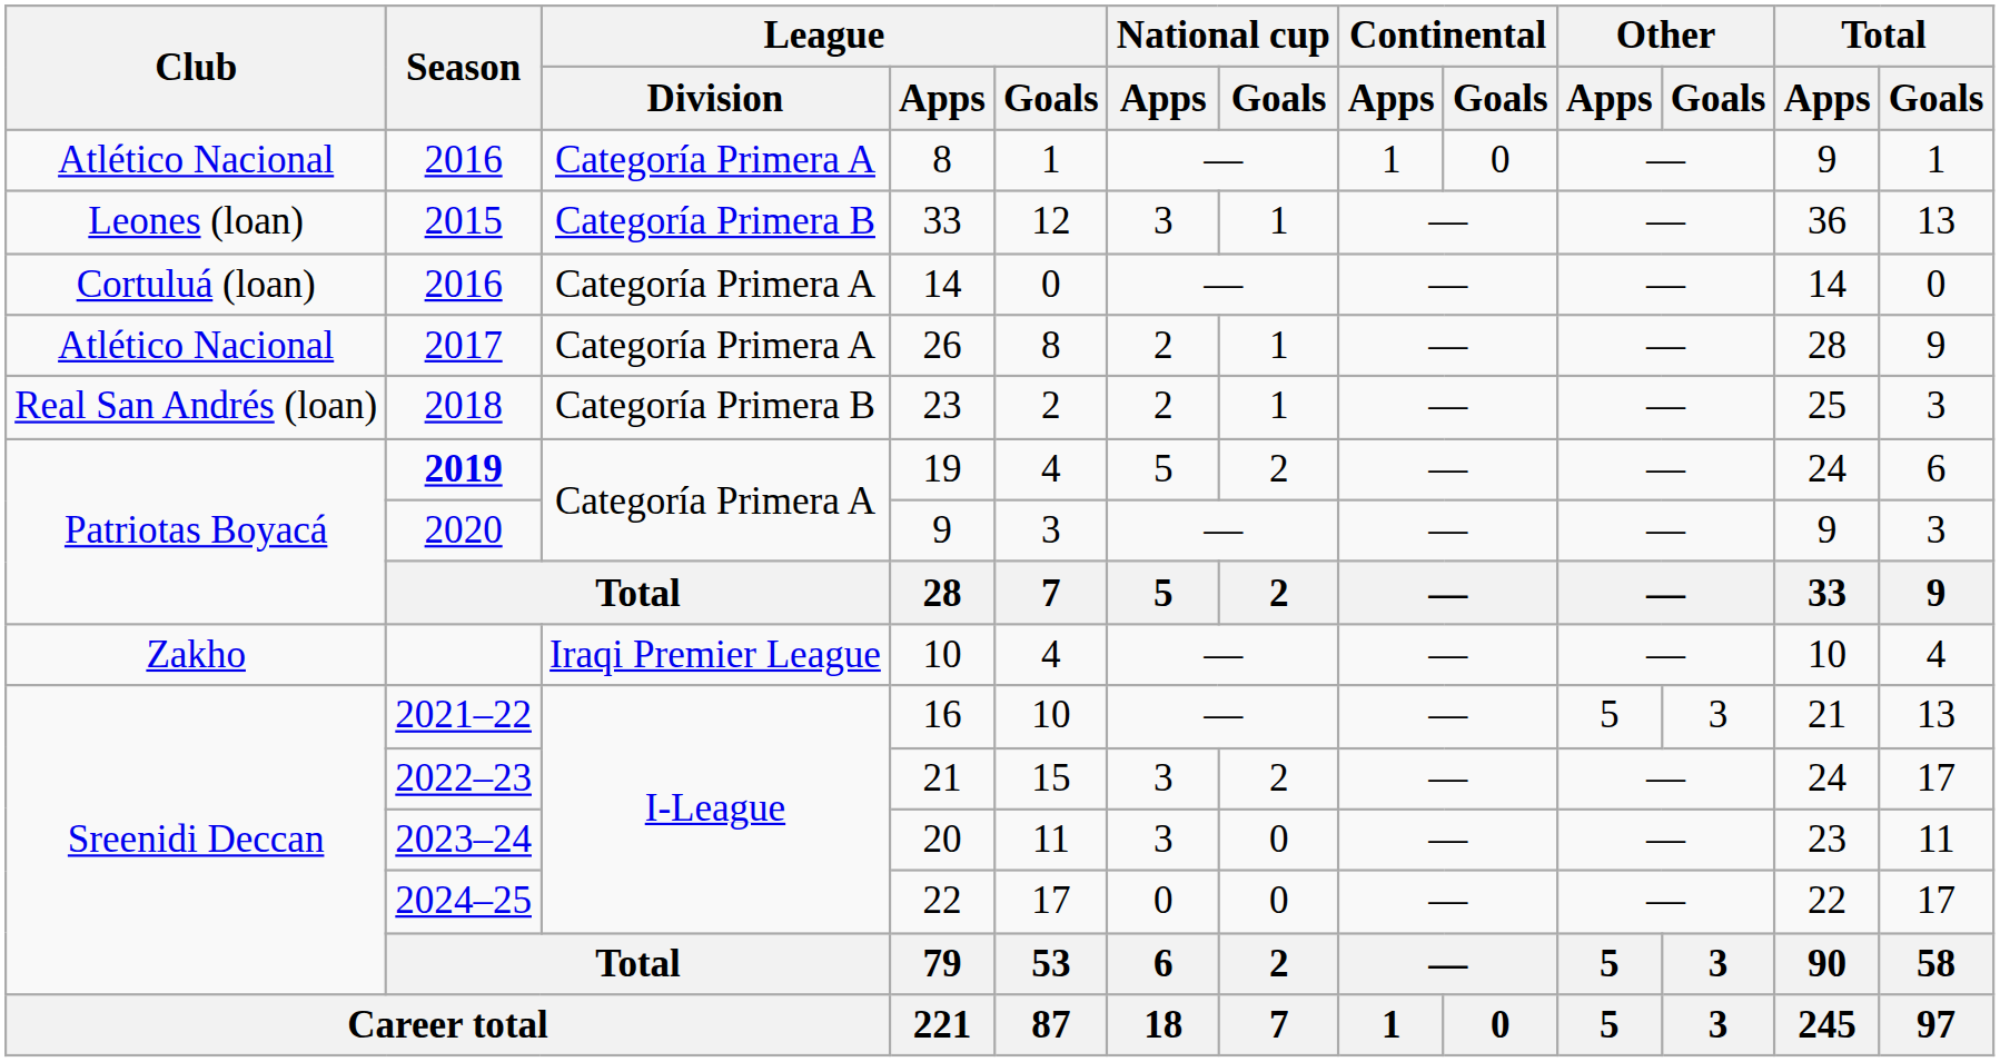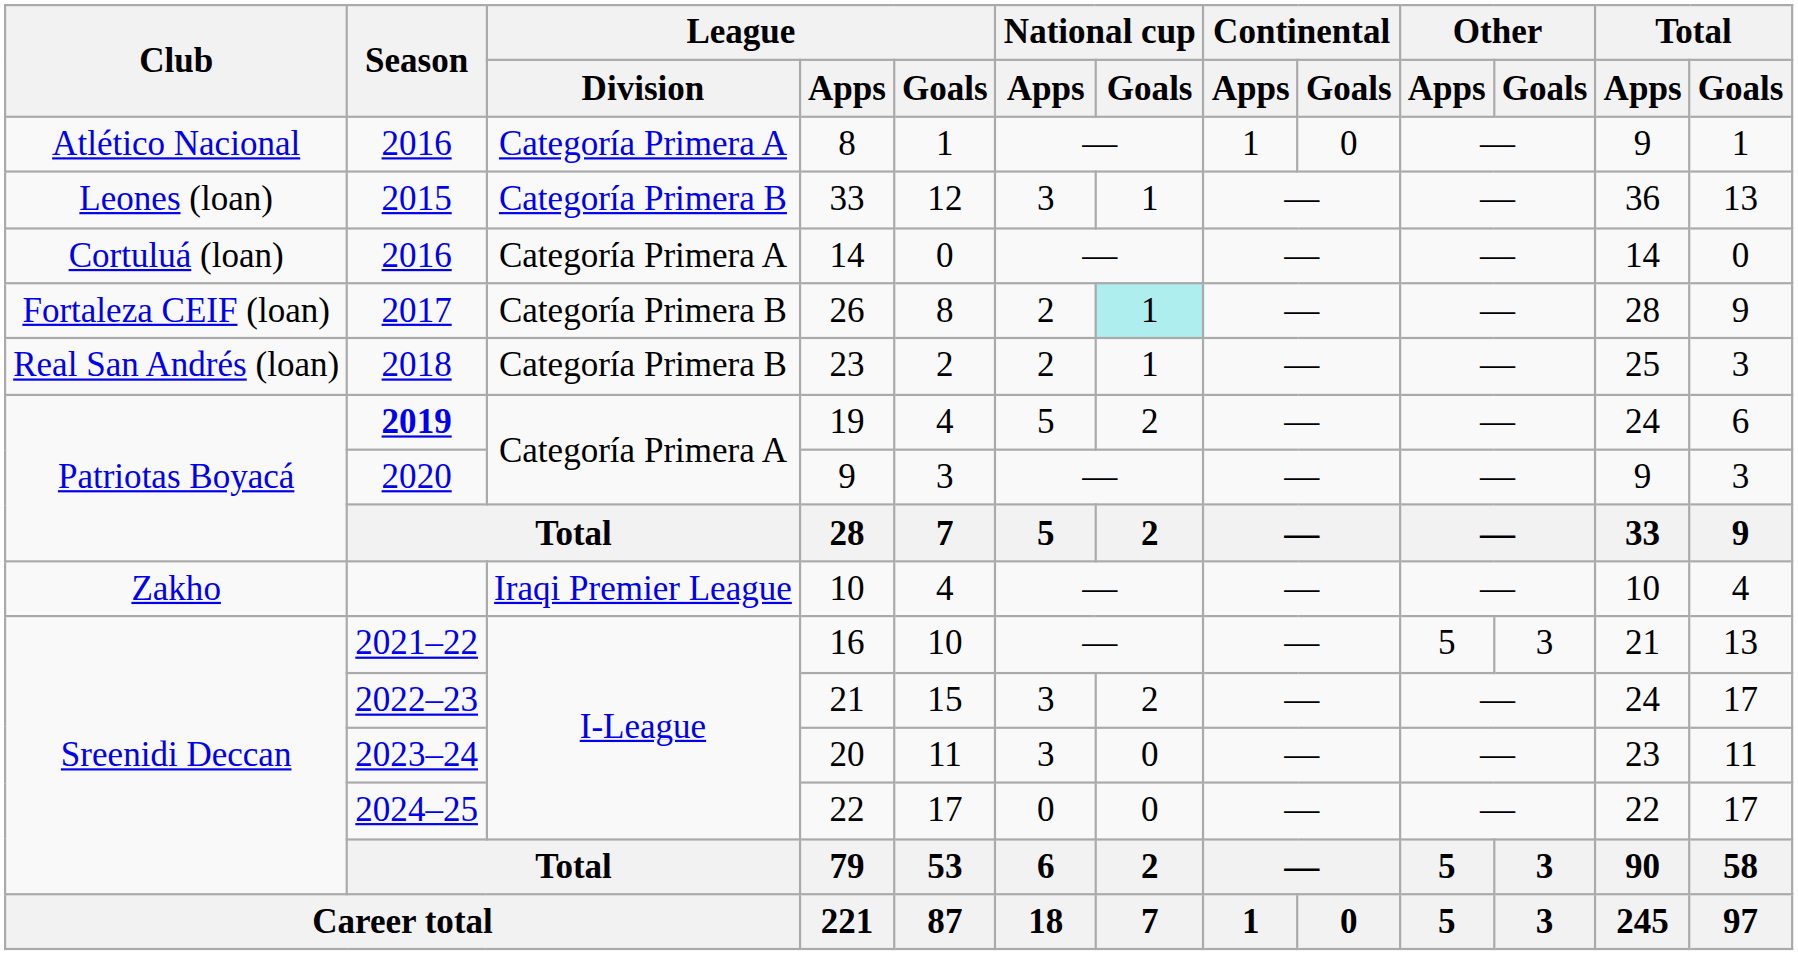26 | Club: Atlético Nacional -> Fortaleza CEIF (loan)
26 | League / Division: Categoría Primera A -> Categoría Primera B
26 | National cup / Goals: no background -> paleturquoise background
